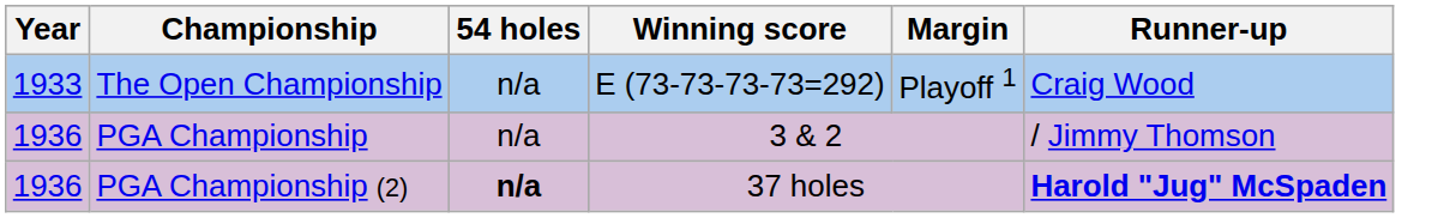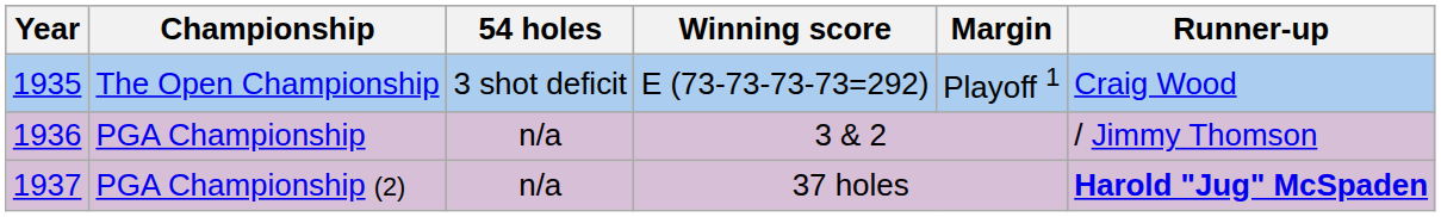The Open Championship | Year: 1933 -> 1935
The Open Championship | 54 holes: n/a -> 3 shot deficit
PGA Championship (2) | Year: 1936 -> 1937
PGA Championship (2) | 54 holes: bold -> normal
